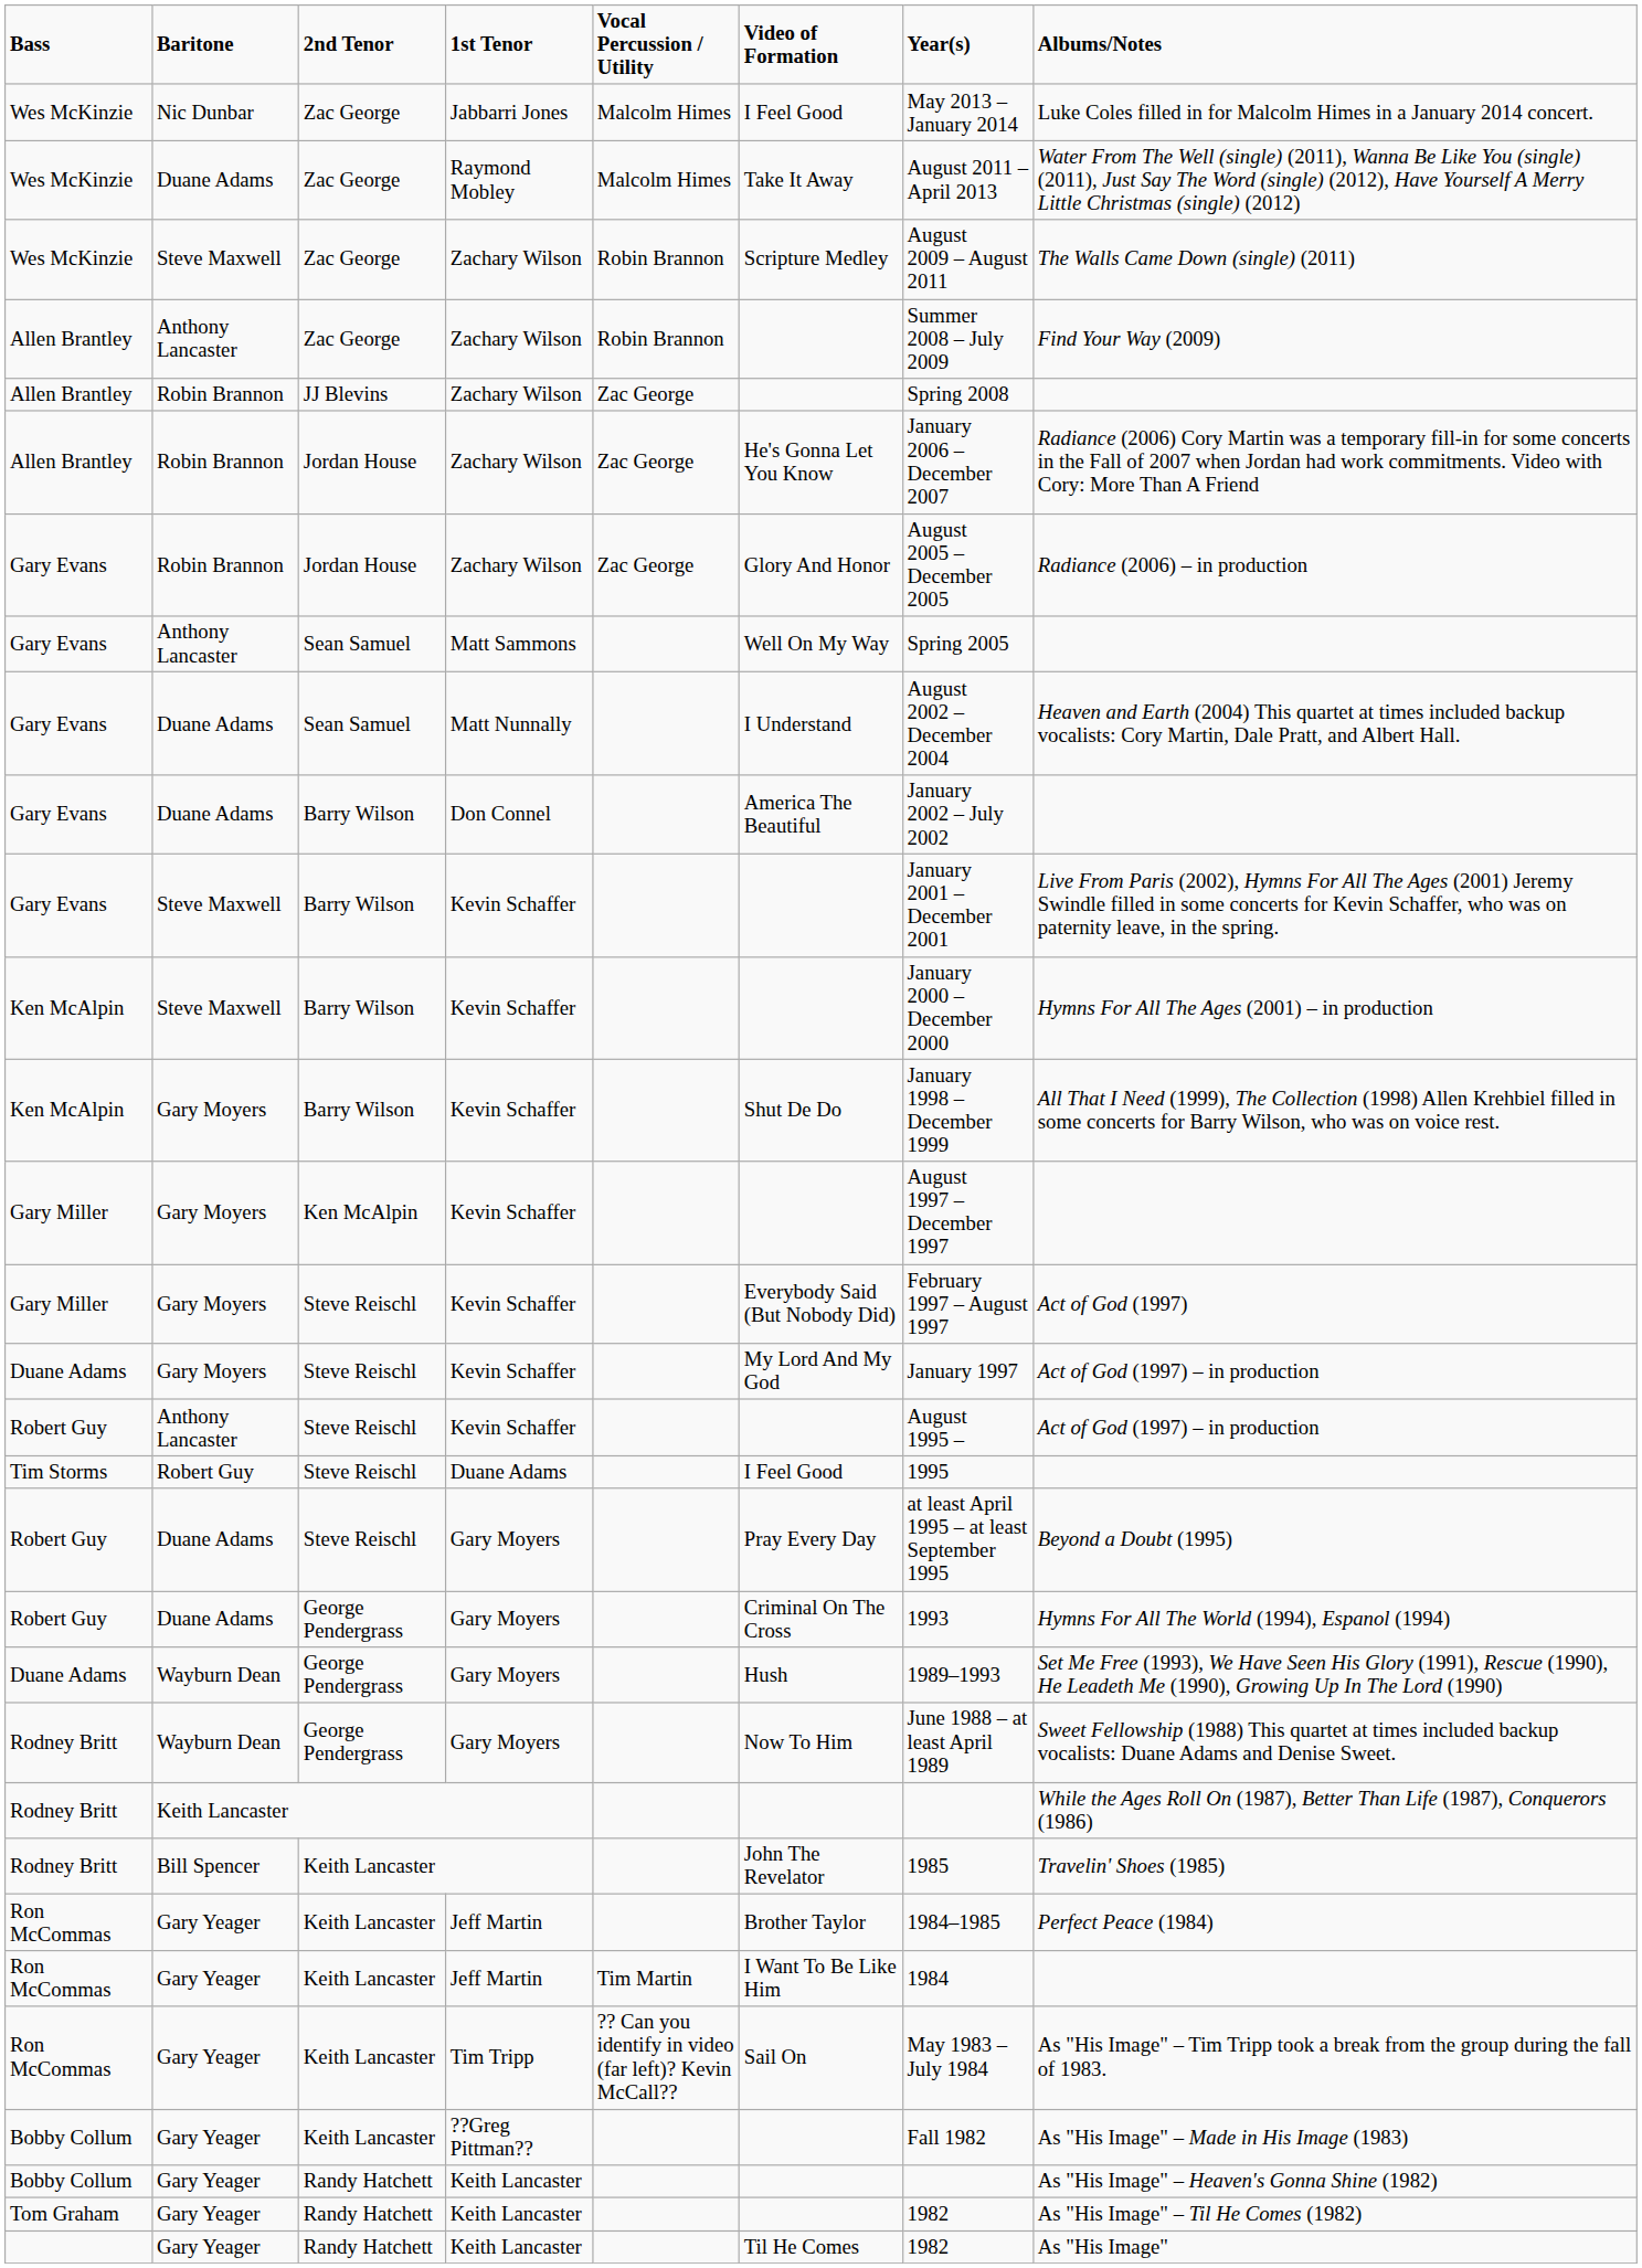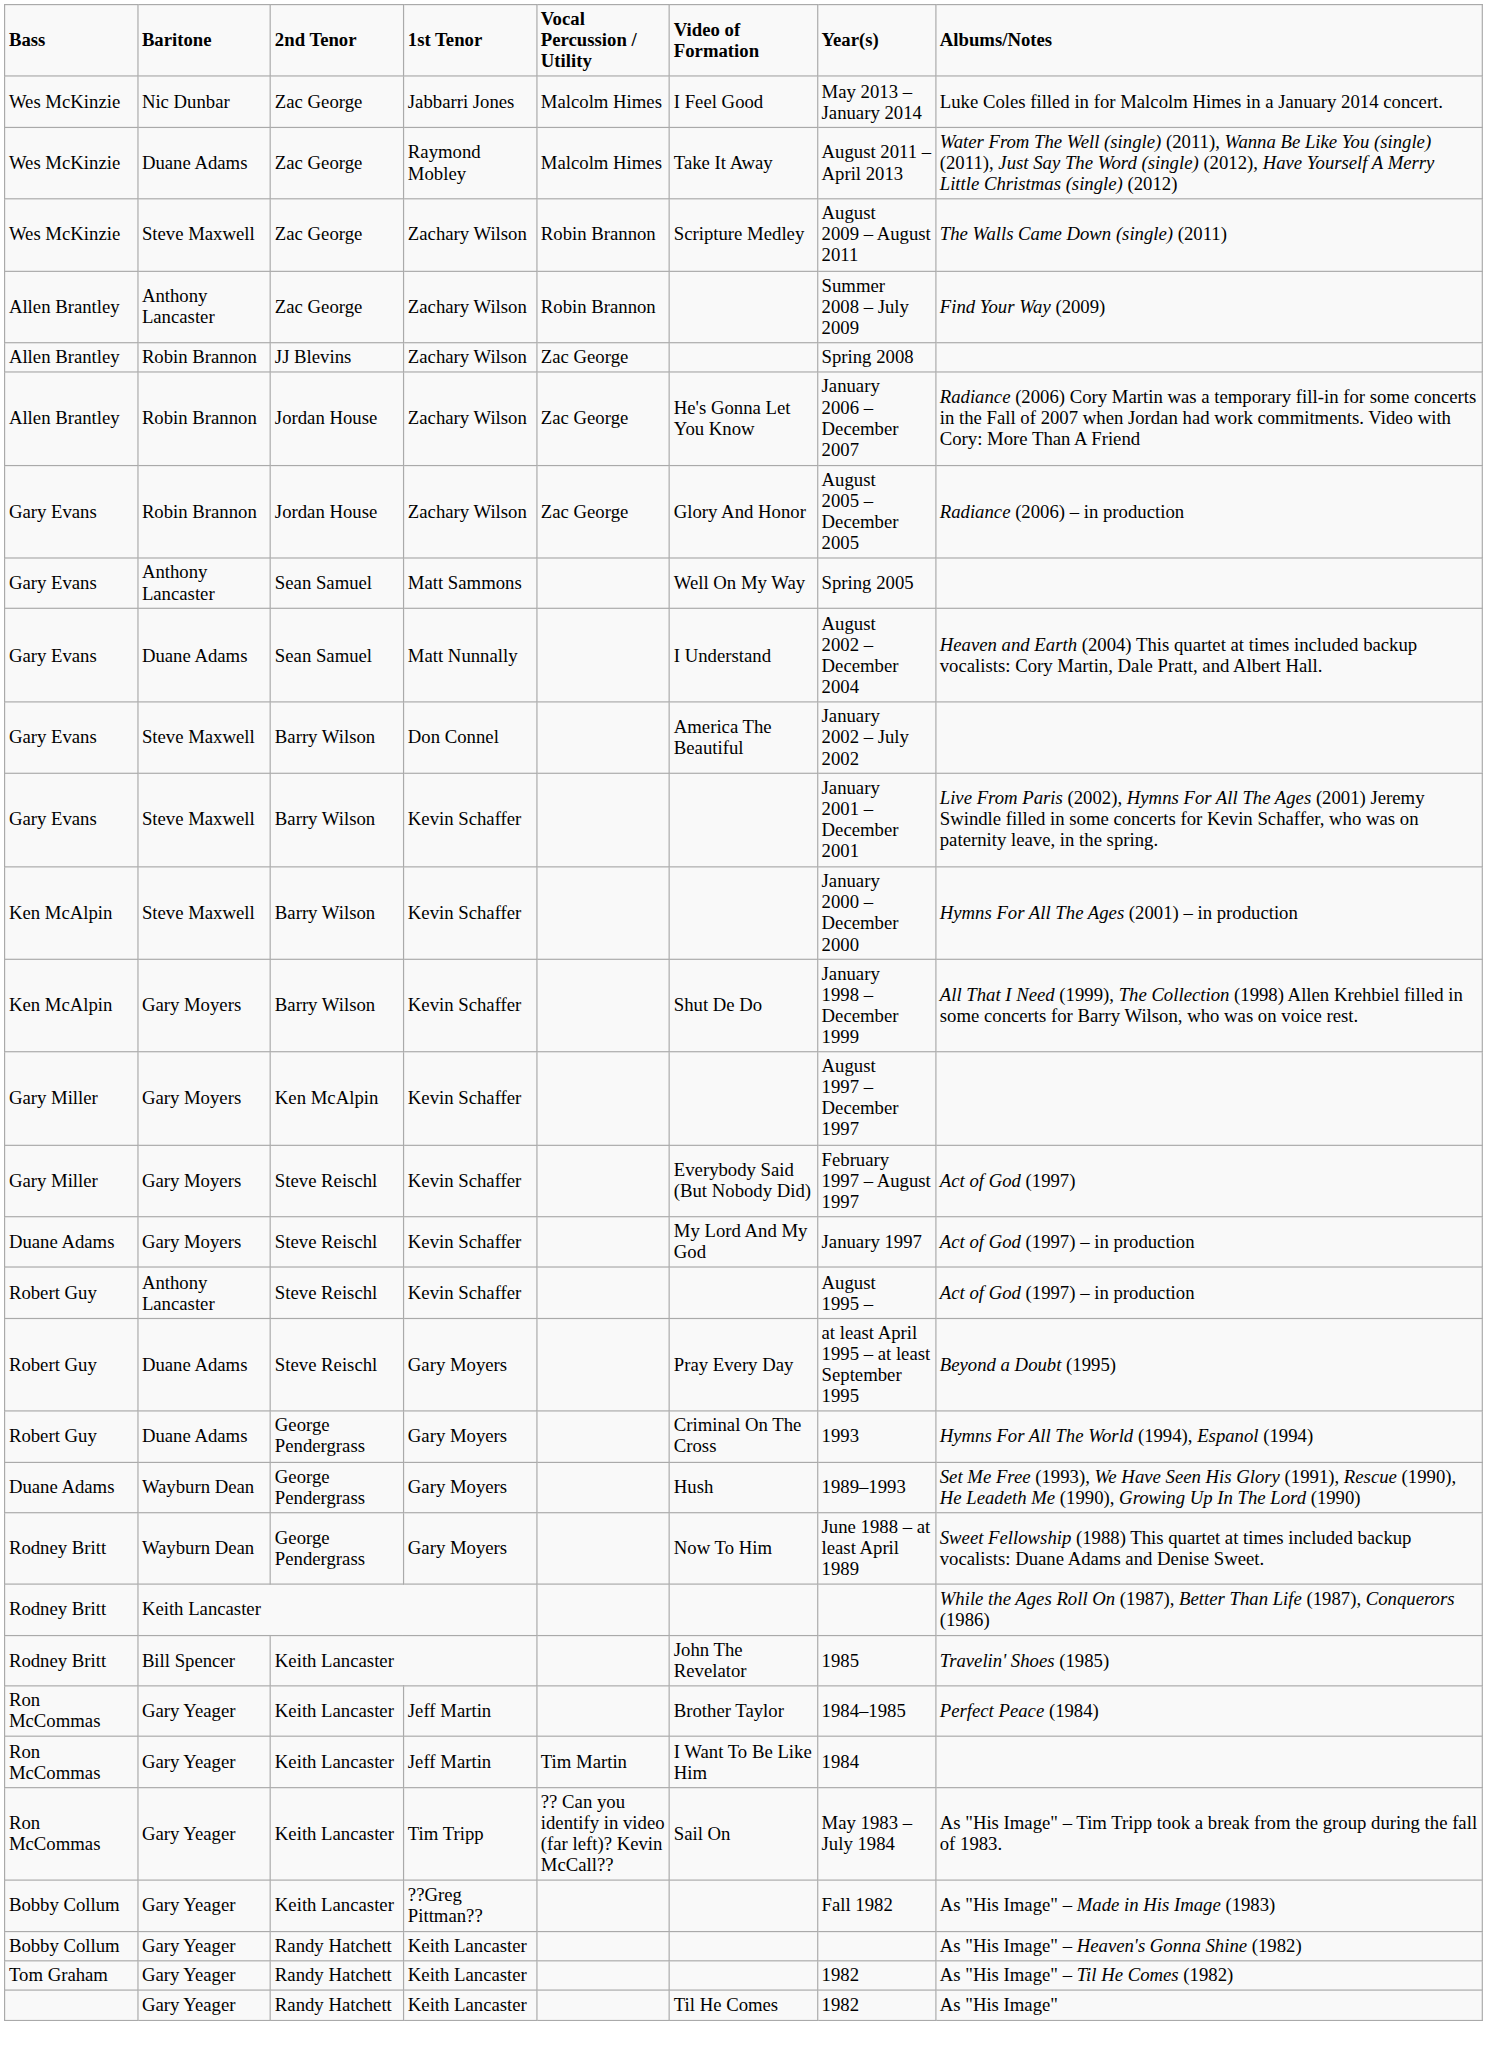Gary Evans / Don Connel | Baritone: Duane Adams -> Steve Maxwell
- row: Tim Storms | Robert Guy | Steve Reischl | Duane Adams | I Feel Good | 1995
